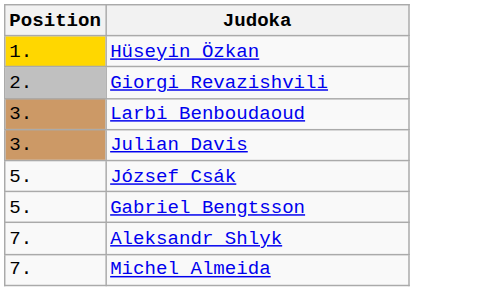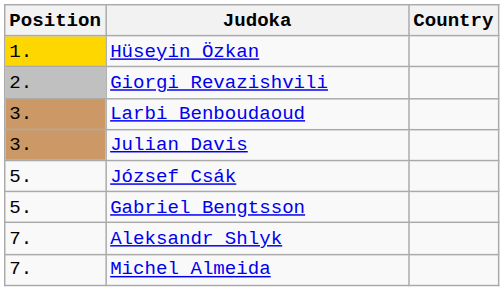+ column: Country
